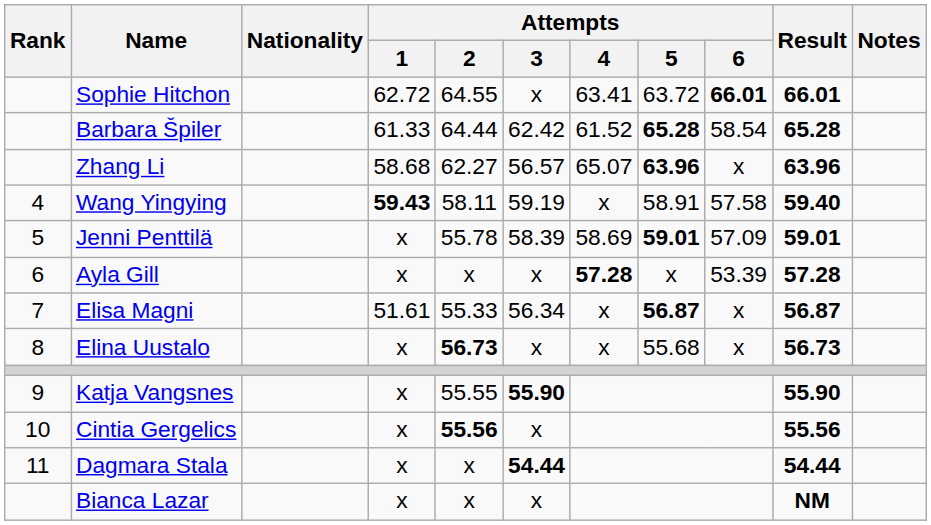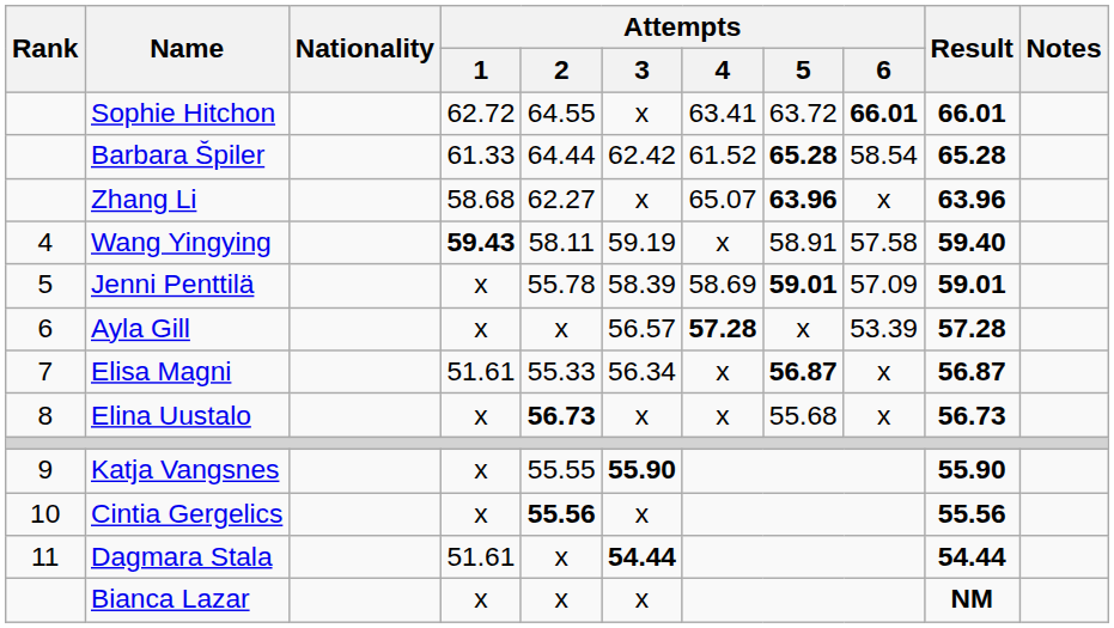Zhang Li | Attempts / 3: 56.57 -> x
Ayla Gill | Attempts / 3: x -> 56.57
Dagmara Stala | Attempts / 1: x -> 51.61
